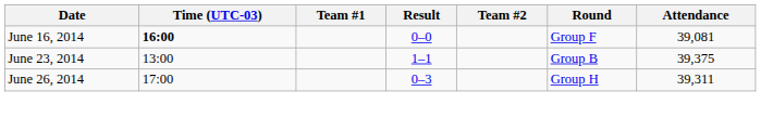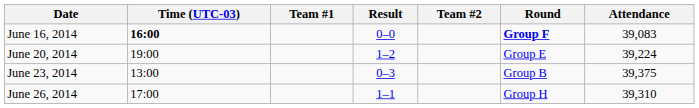June 16, 2014 | Round: normal -> bold
June 16, 2014 | Attendance: 39,081 -> 39,083
+ row: June 20, 2014 | 19:00 | 1–2 | Group E | 39,224
June 23, 2014 | Result: 1–1 -> 0–3
June 26, 2014 | Result: 0–3 -> 1–1
June 26, 2014 | Attendance: 39,311 -> 39,310
